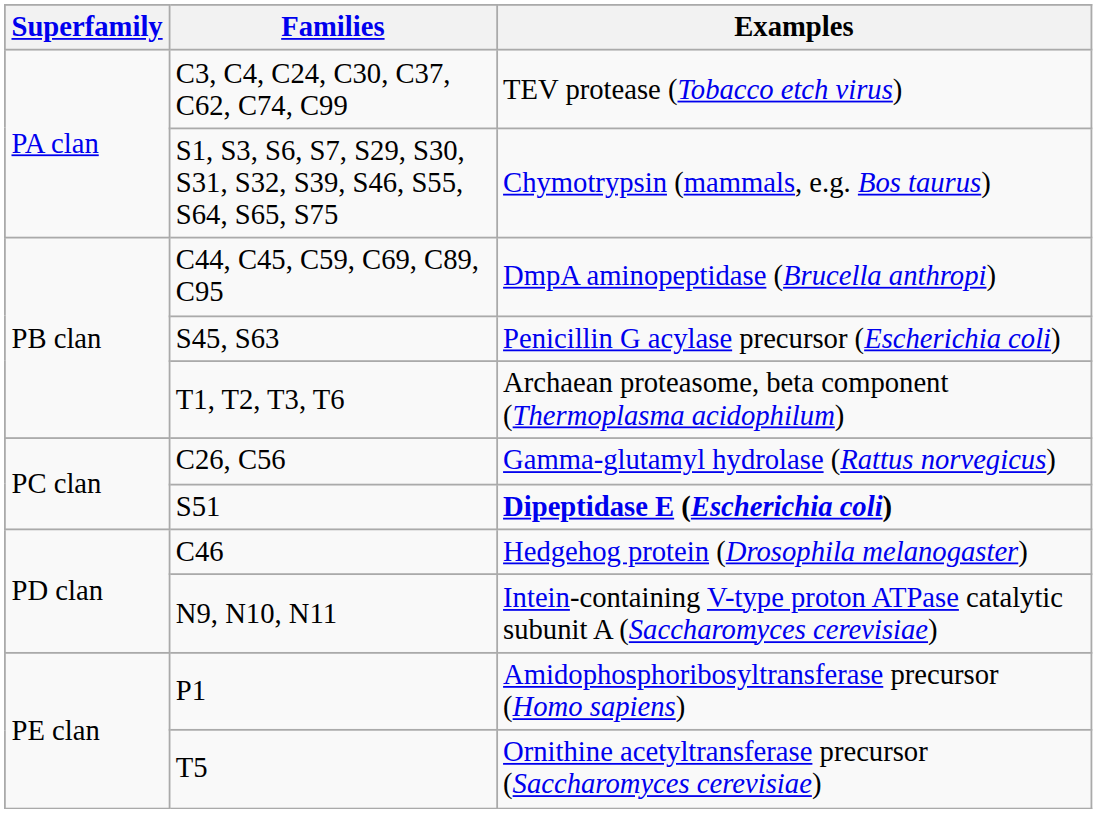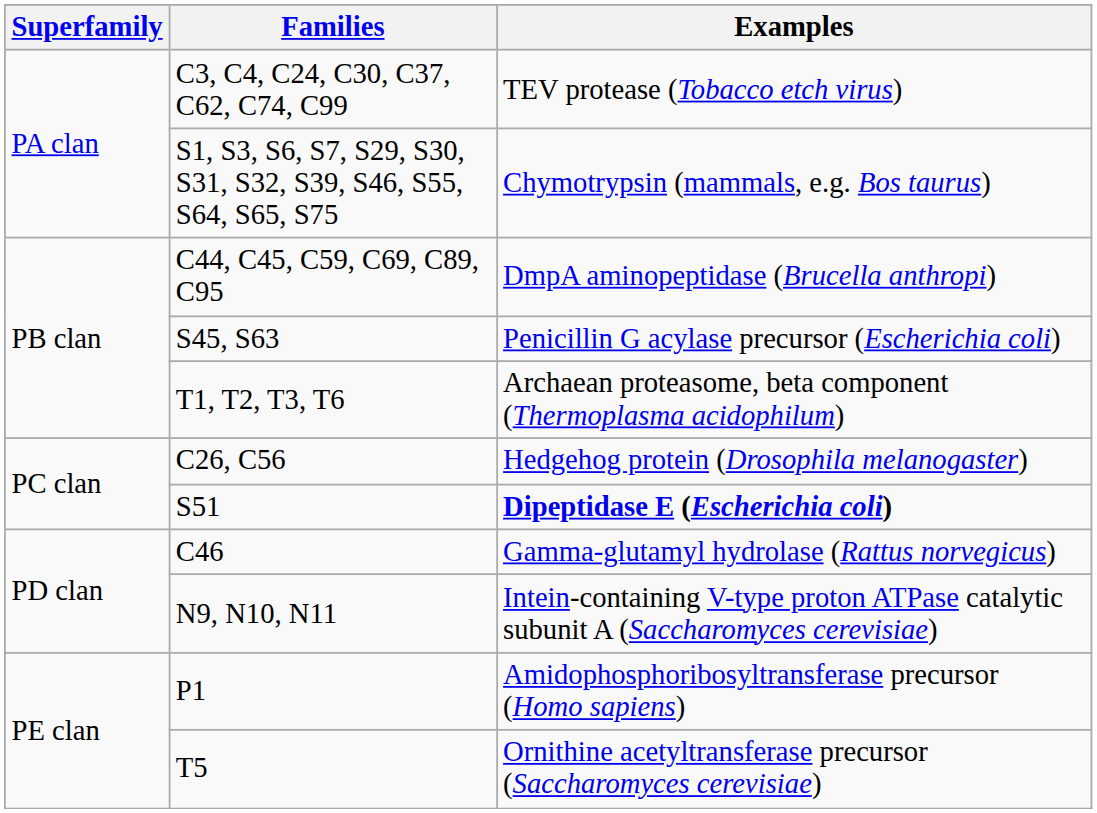C26, C56 | Examples: Gamma-glutamyl hydrolase (Rattus norvegicus) -> Hedgehog protein (Drosophila melanogaster)
C46 | Examples: Hedgehog protein (Drosophila melanogaster) -> Gamma-glutamyl hydrolase (Rattus norvegicus)
